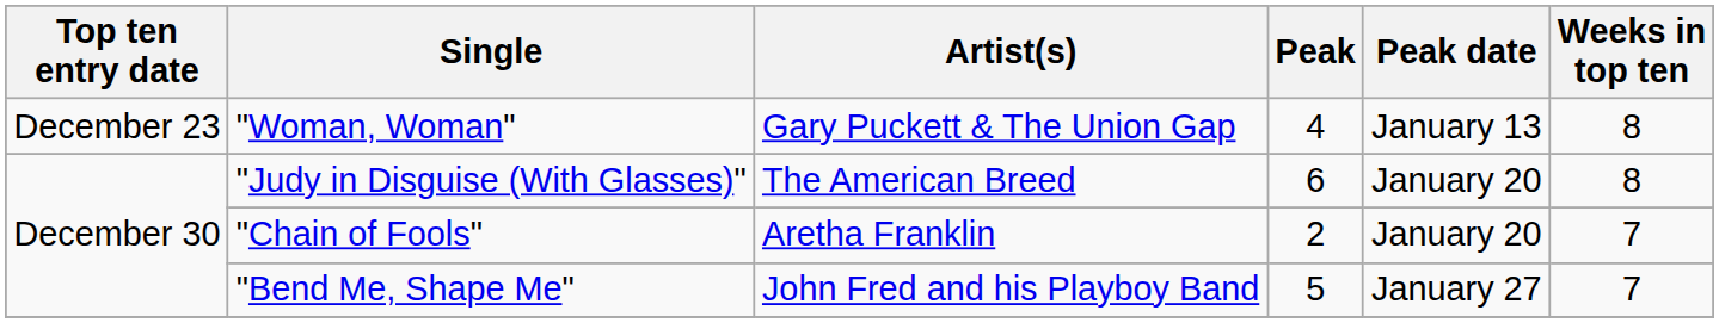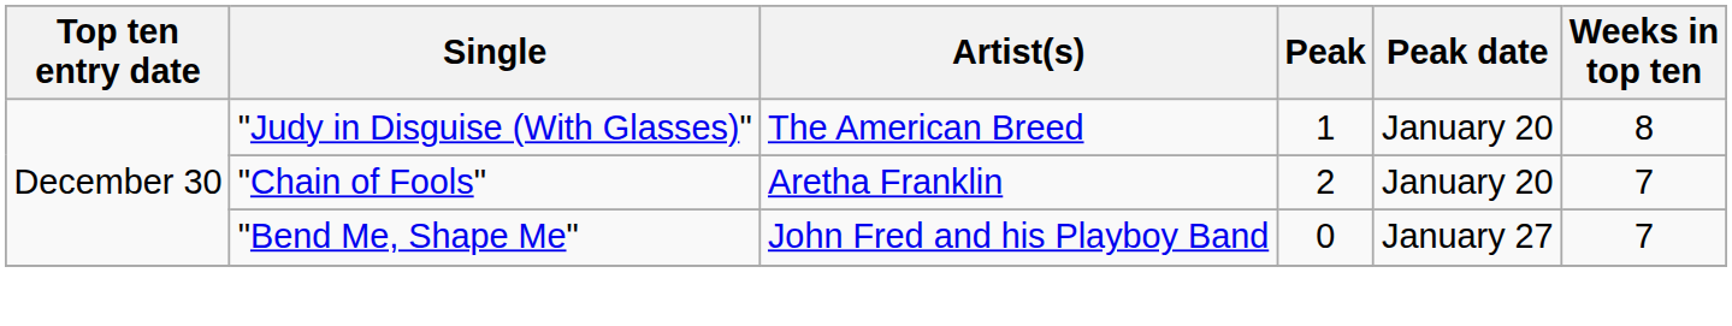- row: December 23 | "Woman, Woman" | Gary Puckett & The Union Gap | 4 | January 13 | 8
"Judy in Disguise (With Glasses)" | Peak: 6 -> 1
"Bend Me, Shape Me" | Peak: 5 -> 0
